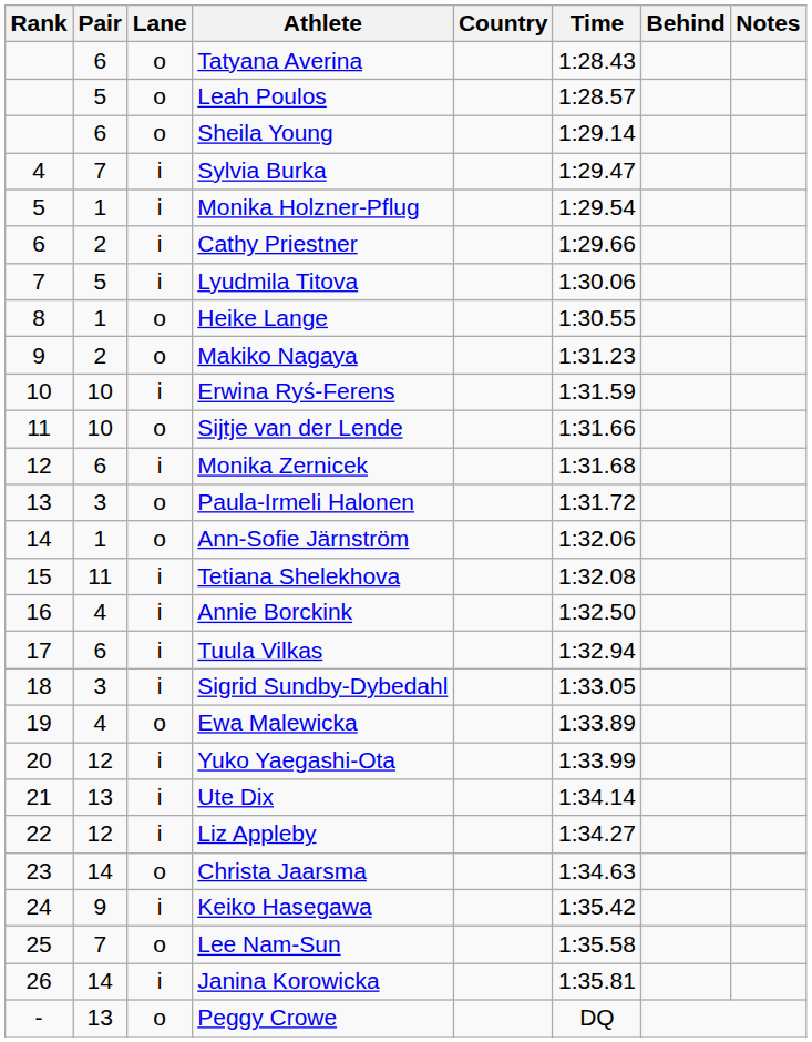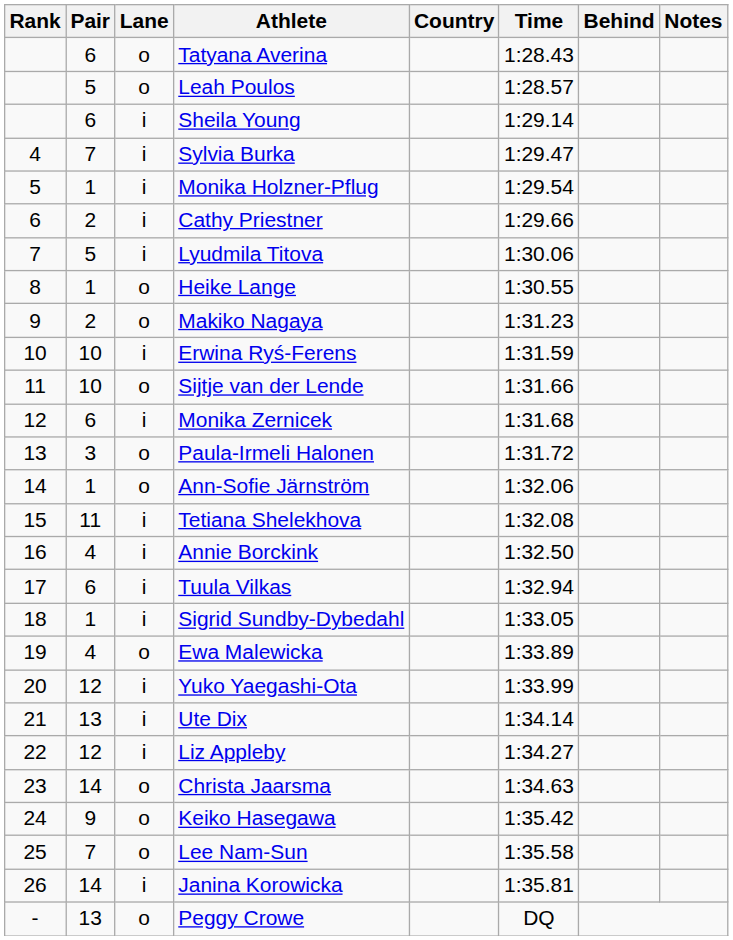Sheila Young | Lane: o -> i
Sigrid Sundby-Dybedahl | Pair: 3 -> 1
Keiko Hasegawa | Lane: i -> o
